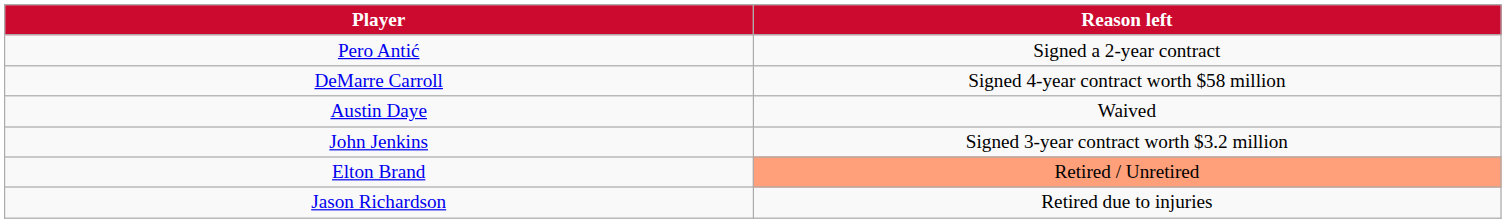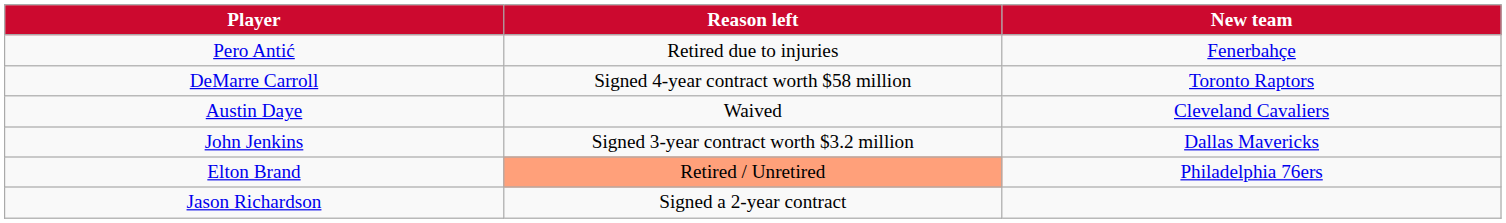+ column: New team | Fenerbahçe | Toronto Raptors | Cleveland Cavaliers | Dallas Mavericks | Philadelphia 76ers
Pero Antić | Reason left: Signed a 2-year contract -> Retired due to injuries
Jason Richardson | Reason left: Retired due to injuries -> Signed a 2-year contract
